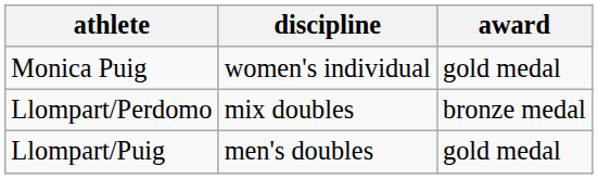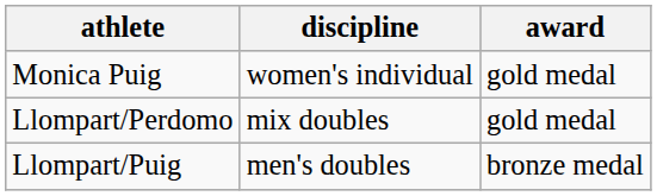Llompart/Perdomo | award: bronze medal -> gold medal
Llompart/Puig | award: gold medal -> bronze medal
